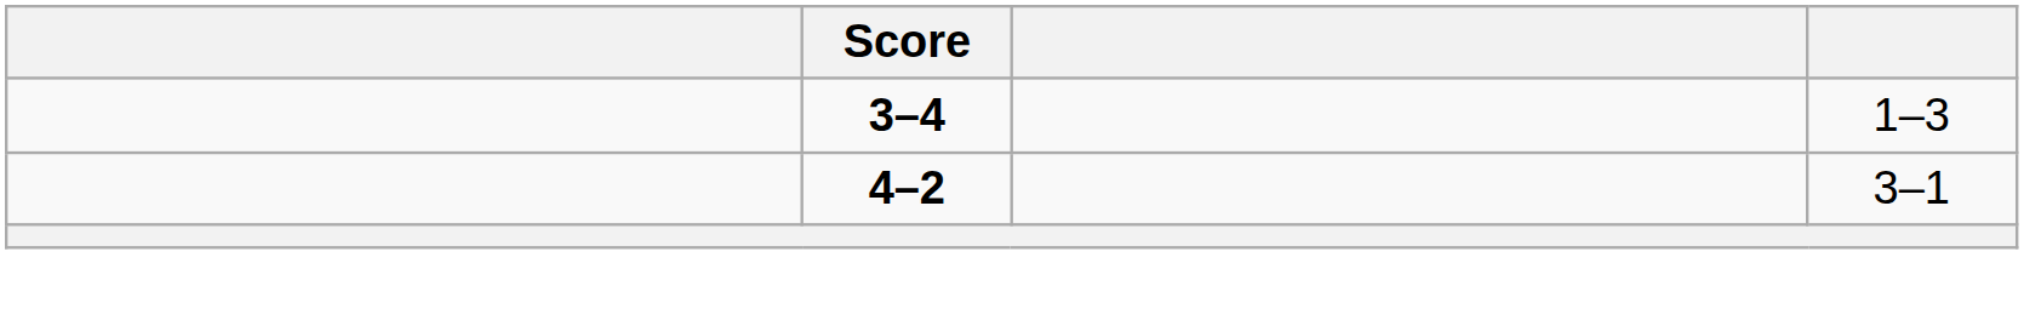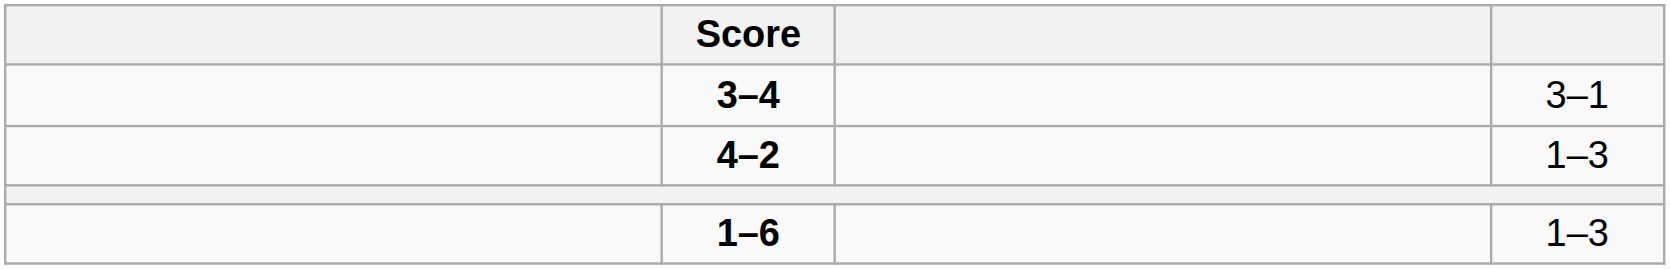3–4 | column 4: 1–3 -> 3–1
4–2 | column 4: 3–1 -> 1–3
+ row: 1–6 | 1–3
